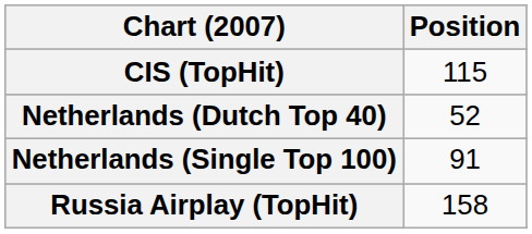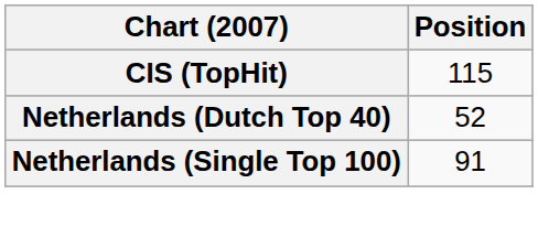- row: Russia Airplay (TopHit) | 158
